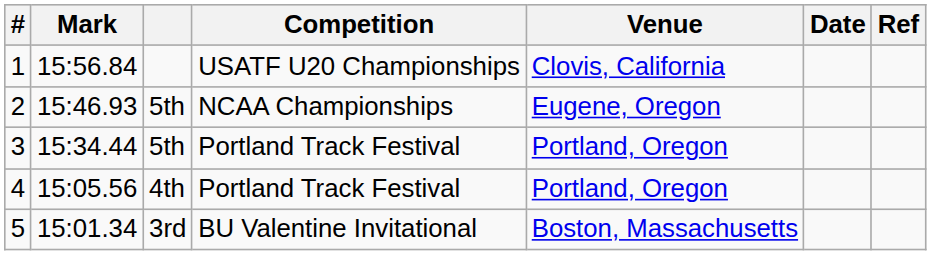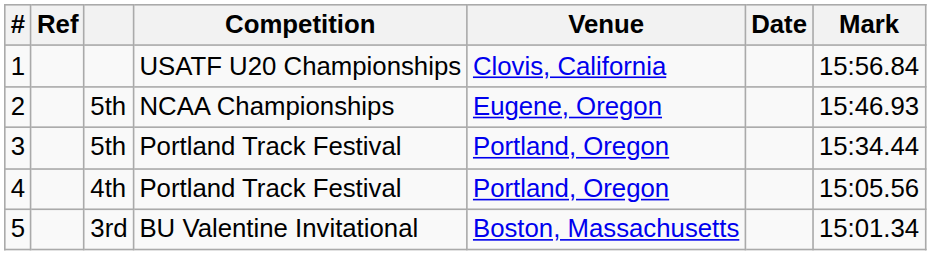columns swapped: Mark <-> Ref
